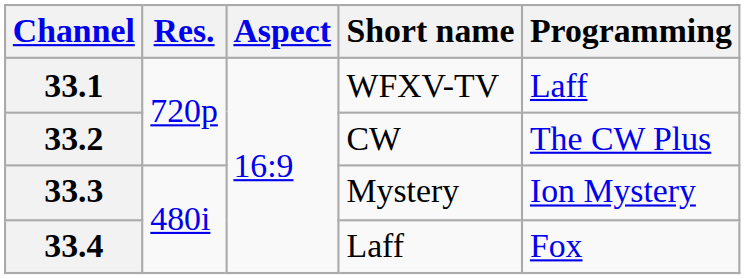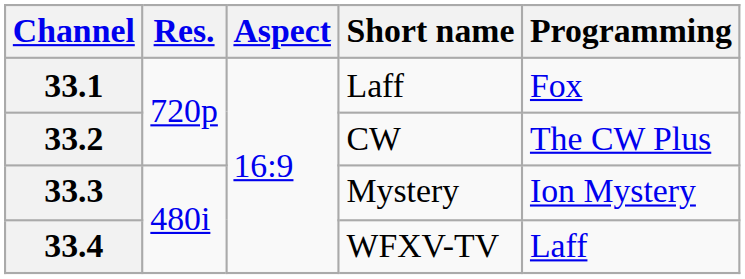33.1 | Short name: WFXV-TV -> Laff
33.1 | Programming: Laff -> Fox
33.4 | Short name: Laff -> WFXV-TV
33.4 | Programming: Fox -> Laff
